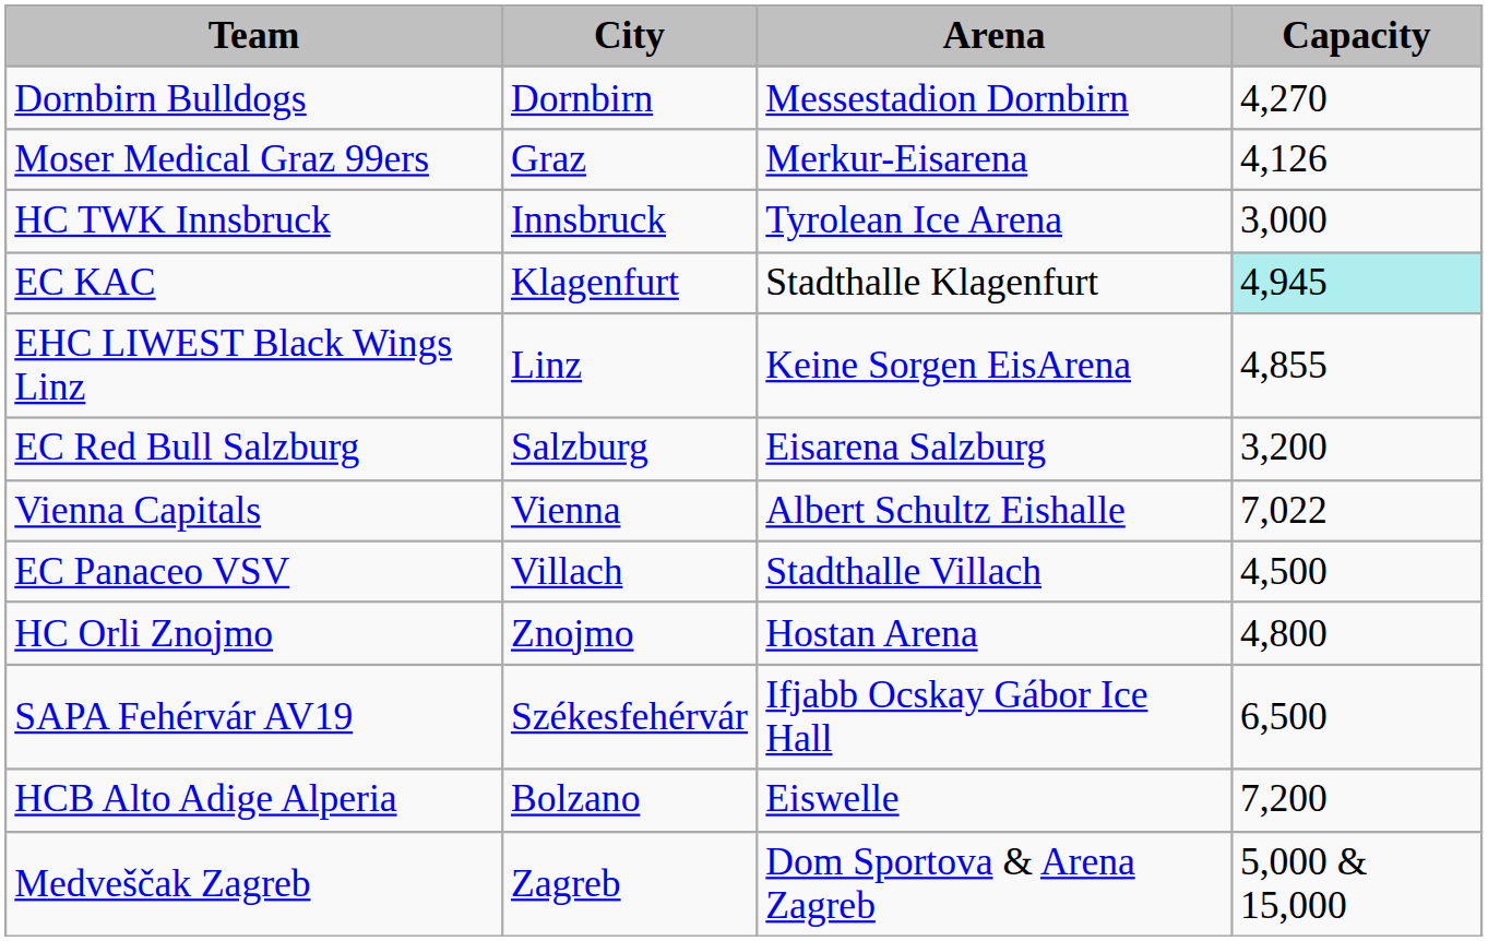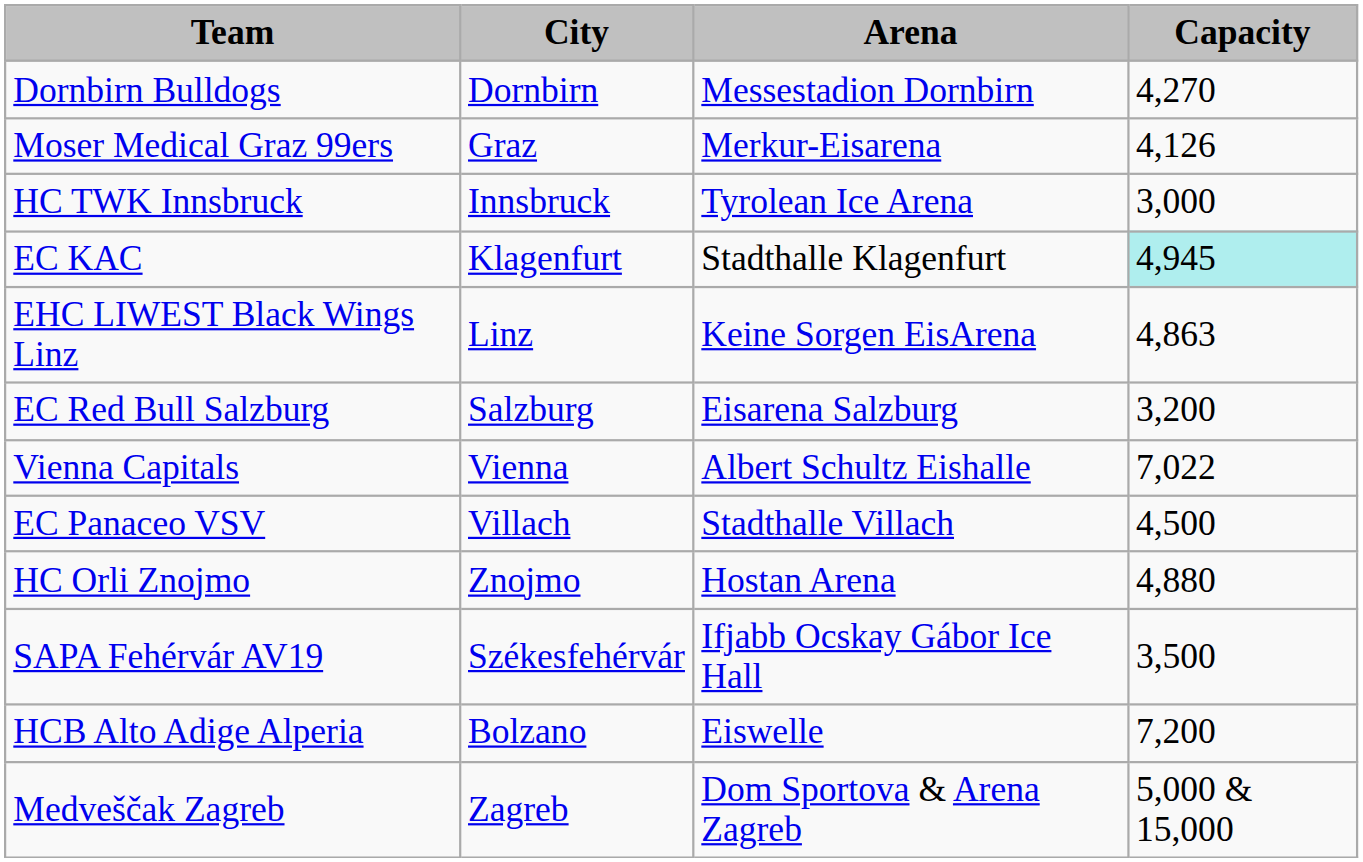EHC LIWEST Black Wings Linz | column 4: 4,855 -> 4,863
HC Orli Znojmo | column 4: 4,800 -> 4,880
SAPA Fehérvár AV19 | column 4: 6,500 -> 3,500
